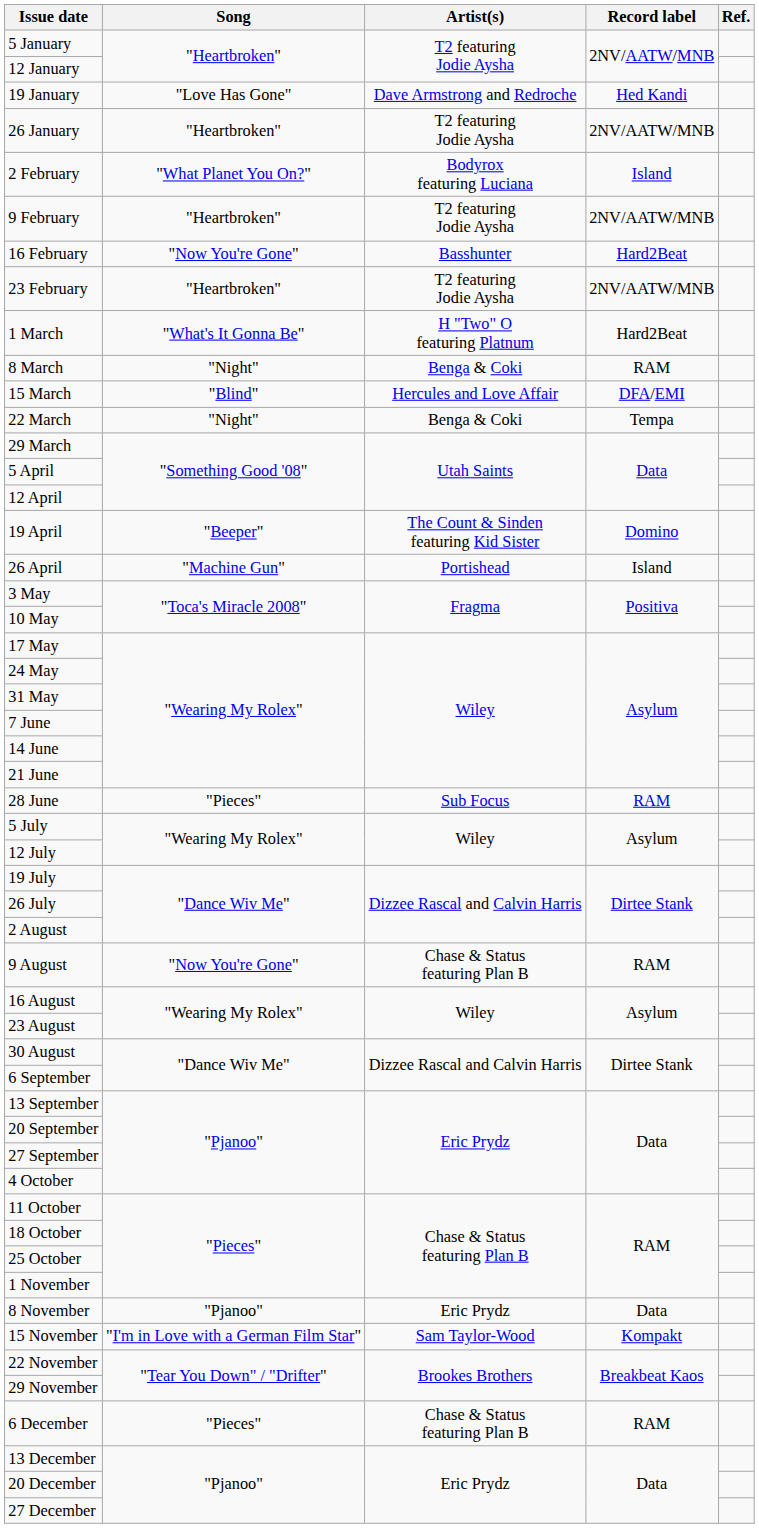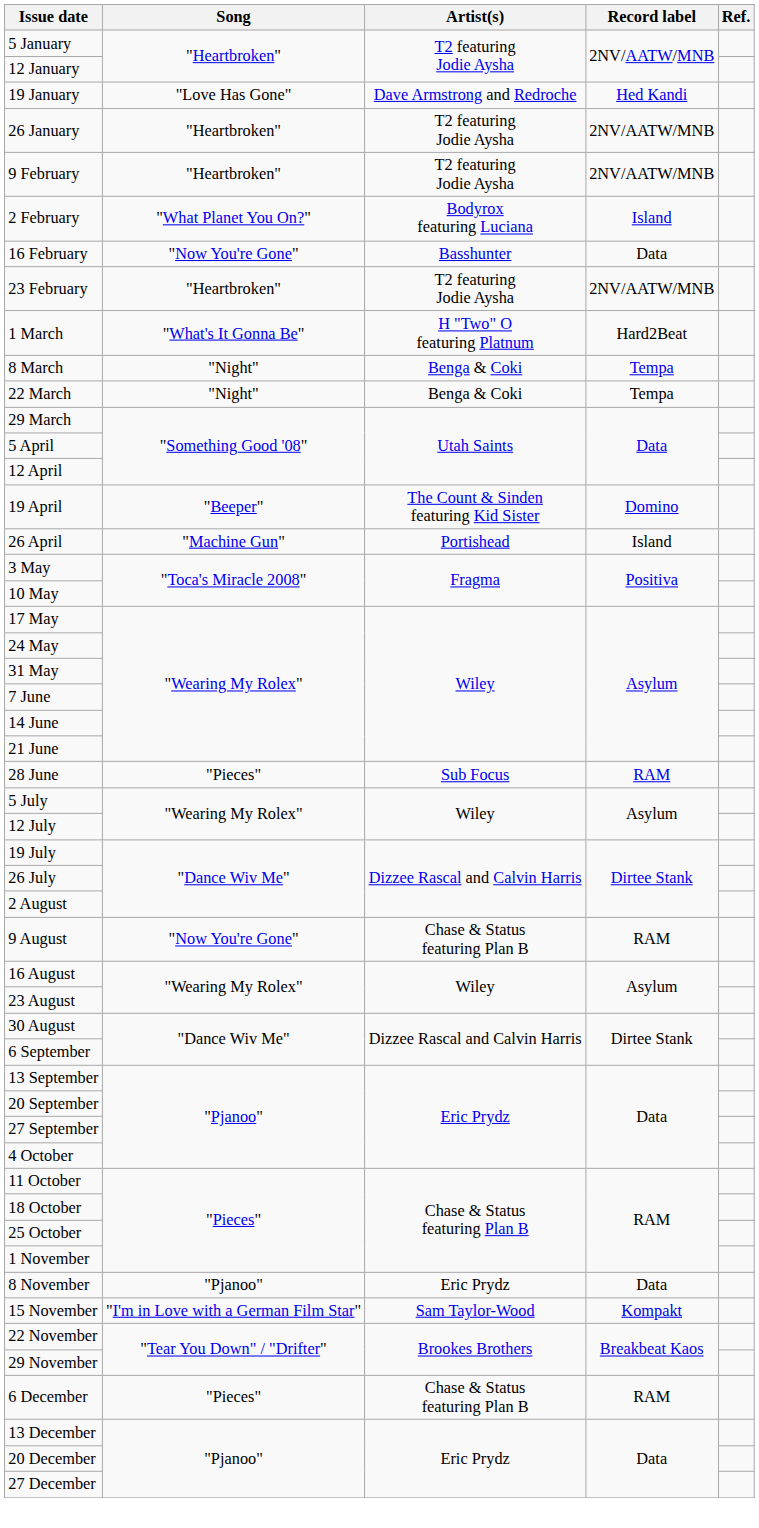rows swapped: 2 February <-> 9 February
16 February | Record label: Hard2Beat -> Data
8 March | Record label: RAM -> Tempa
- row: 15 March | "Blind" | Hercules and Love Affair | DFA/EMI
